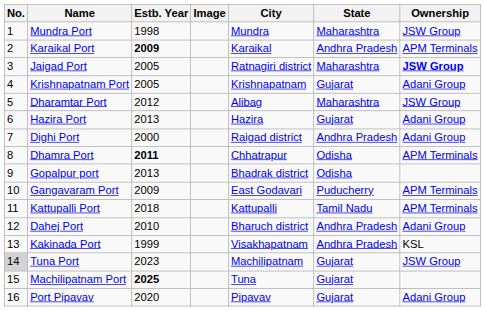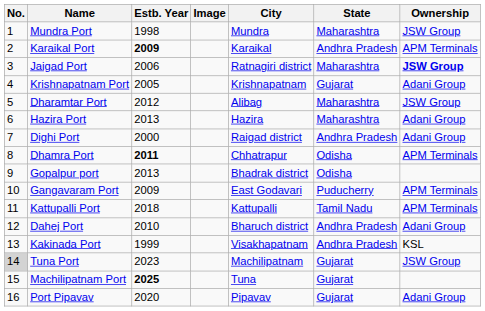Jaigad Port | Estb. Year: 2005 -> 2006
Hazira Port | State: Gujarat -> Maharashtra
